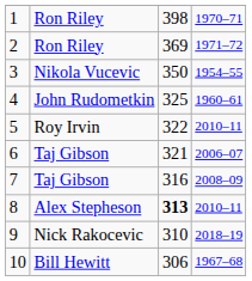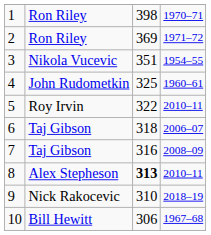3 | column 3: 350 -> 351
6 | column 3: 321 -> 318
